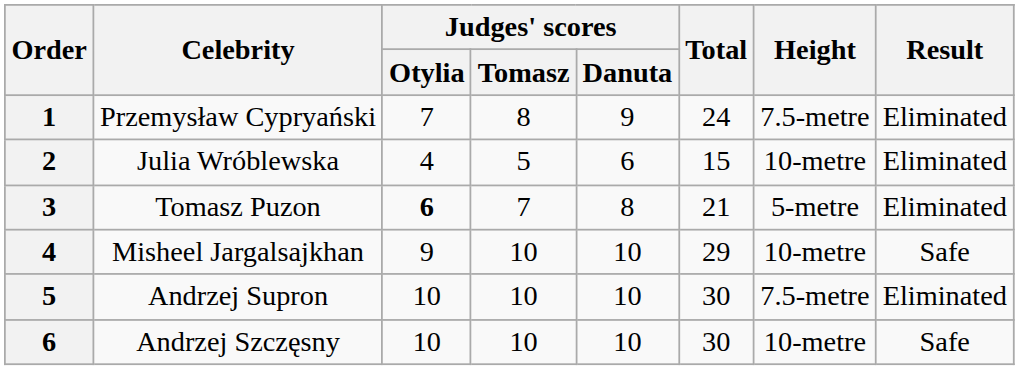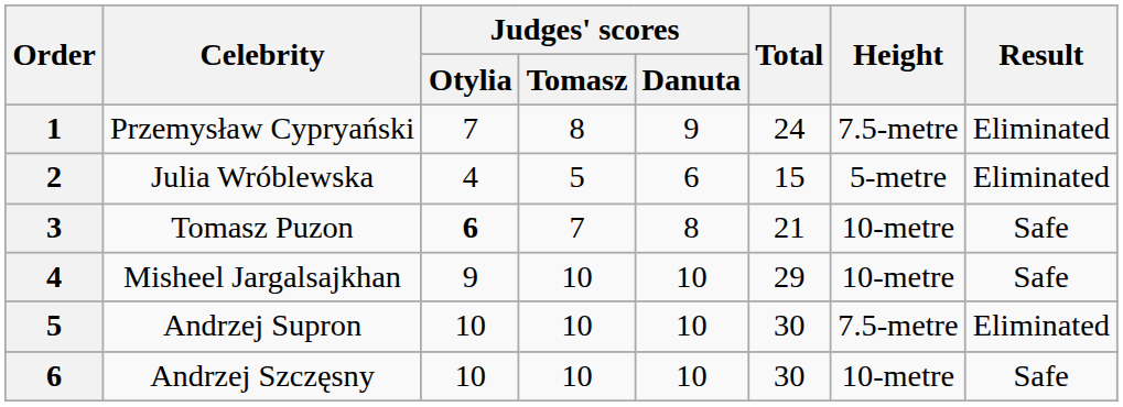Julia Wróblewska | Height: 10-metre -> 5-metre
Tomasz Puzon | Height: 5-metre -> 10-metre
Tomasz Puzon | Result: Eliminated -> Safe
